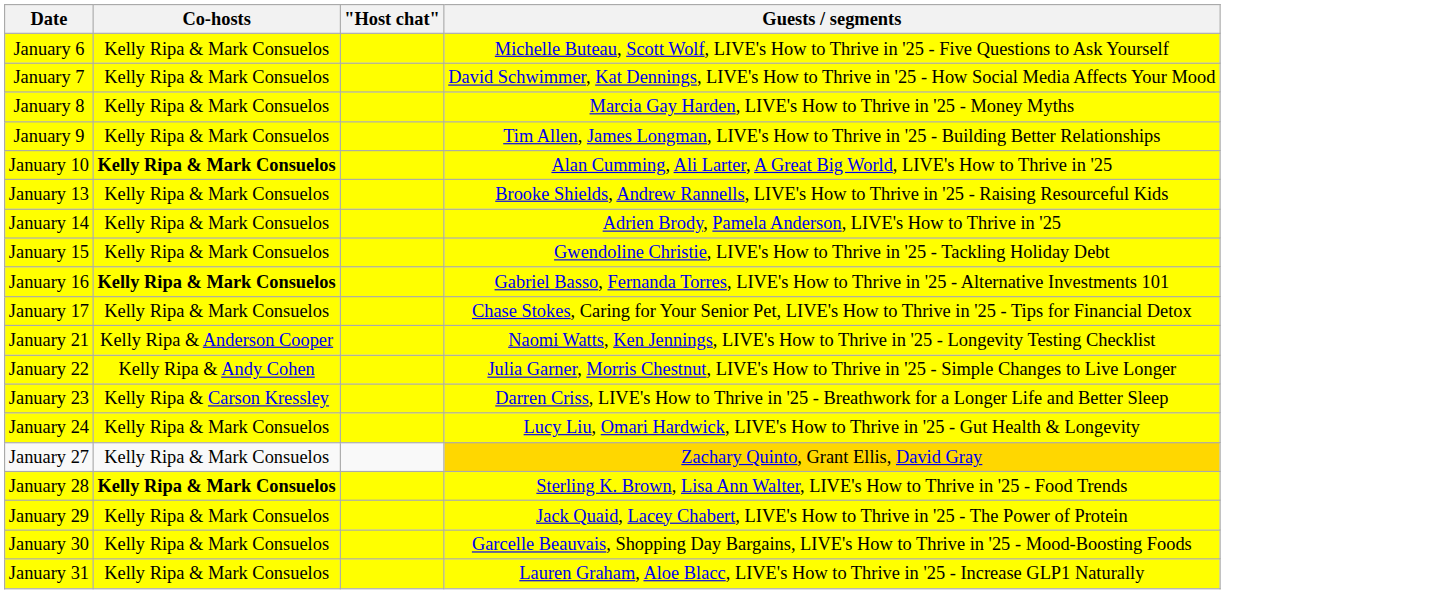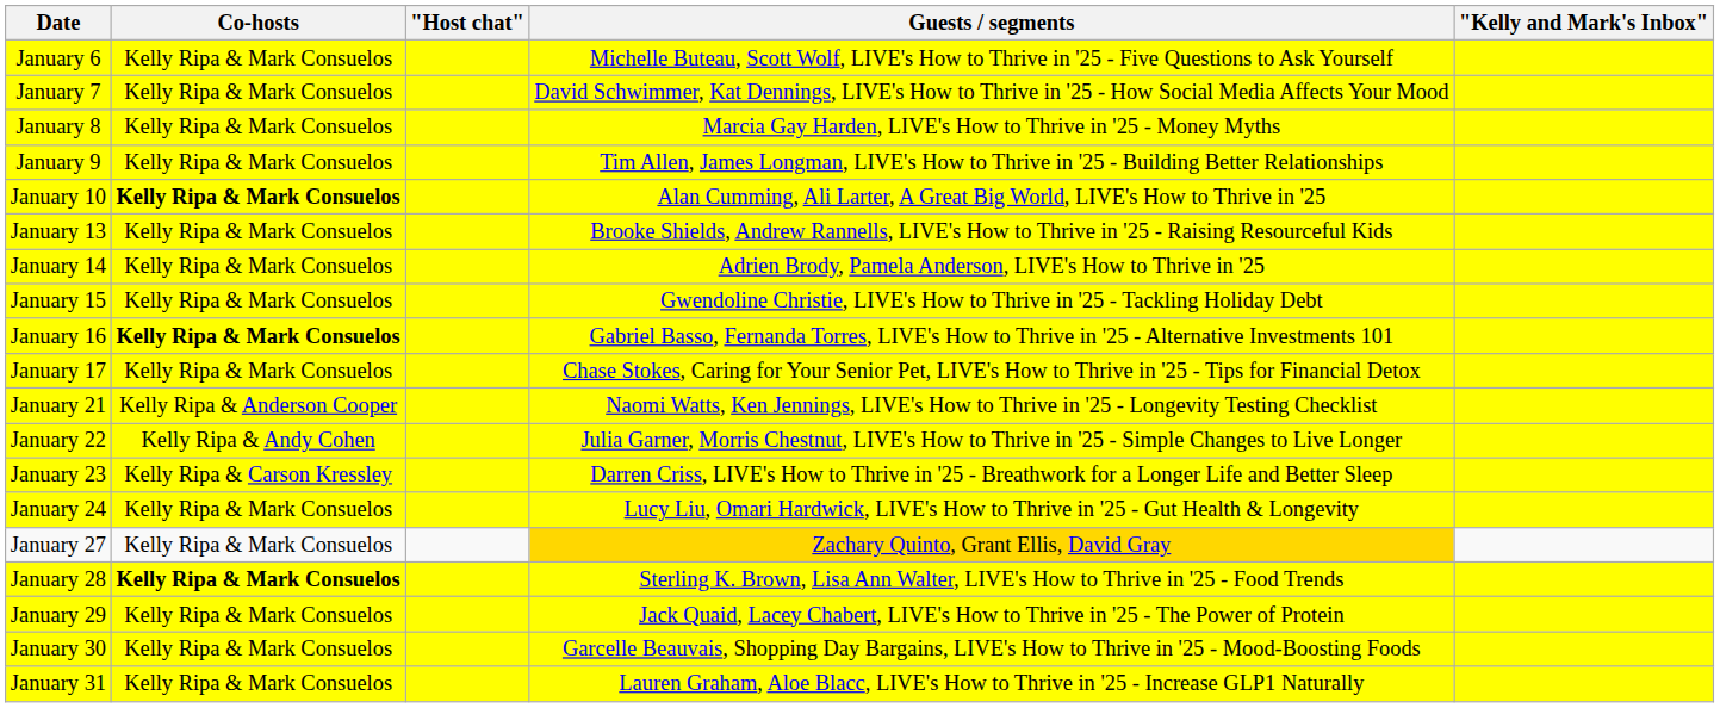+ column: "Kelly and Mark's Inbox"
